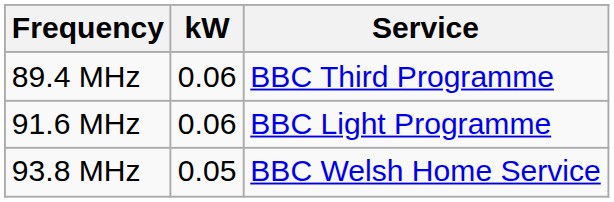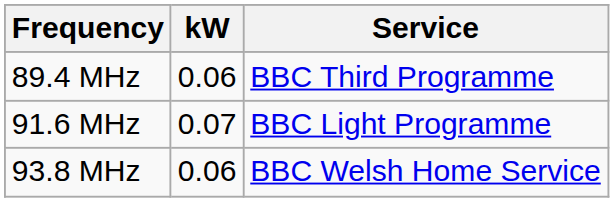91.6 MHz | kW: 0.06 -> 0.07
93.8 MHz | kW: 0.05 -> 0.06
